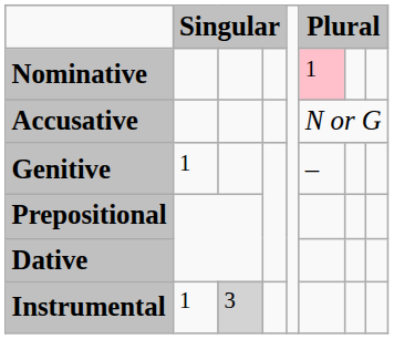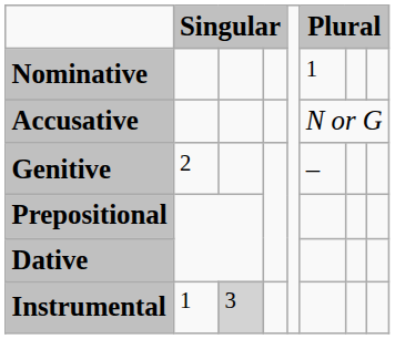Nominative | column 6: pink background -> no background
Genitive | column 2: 1 -> 2
